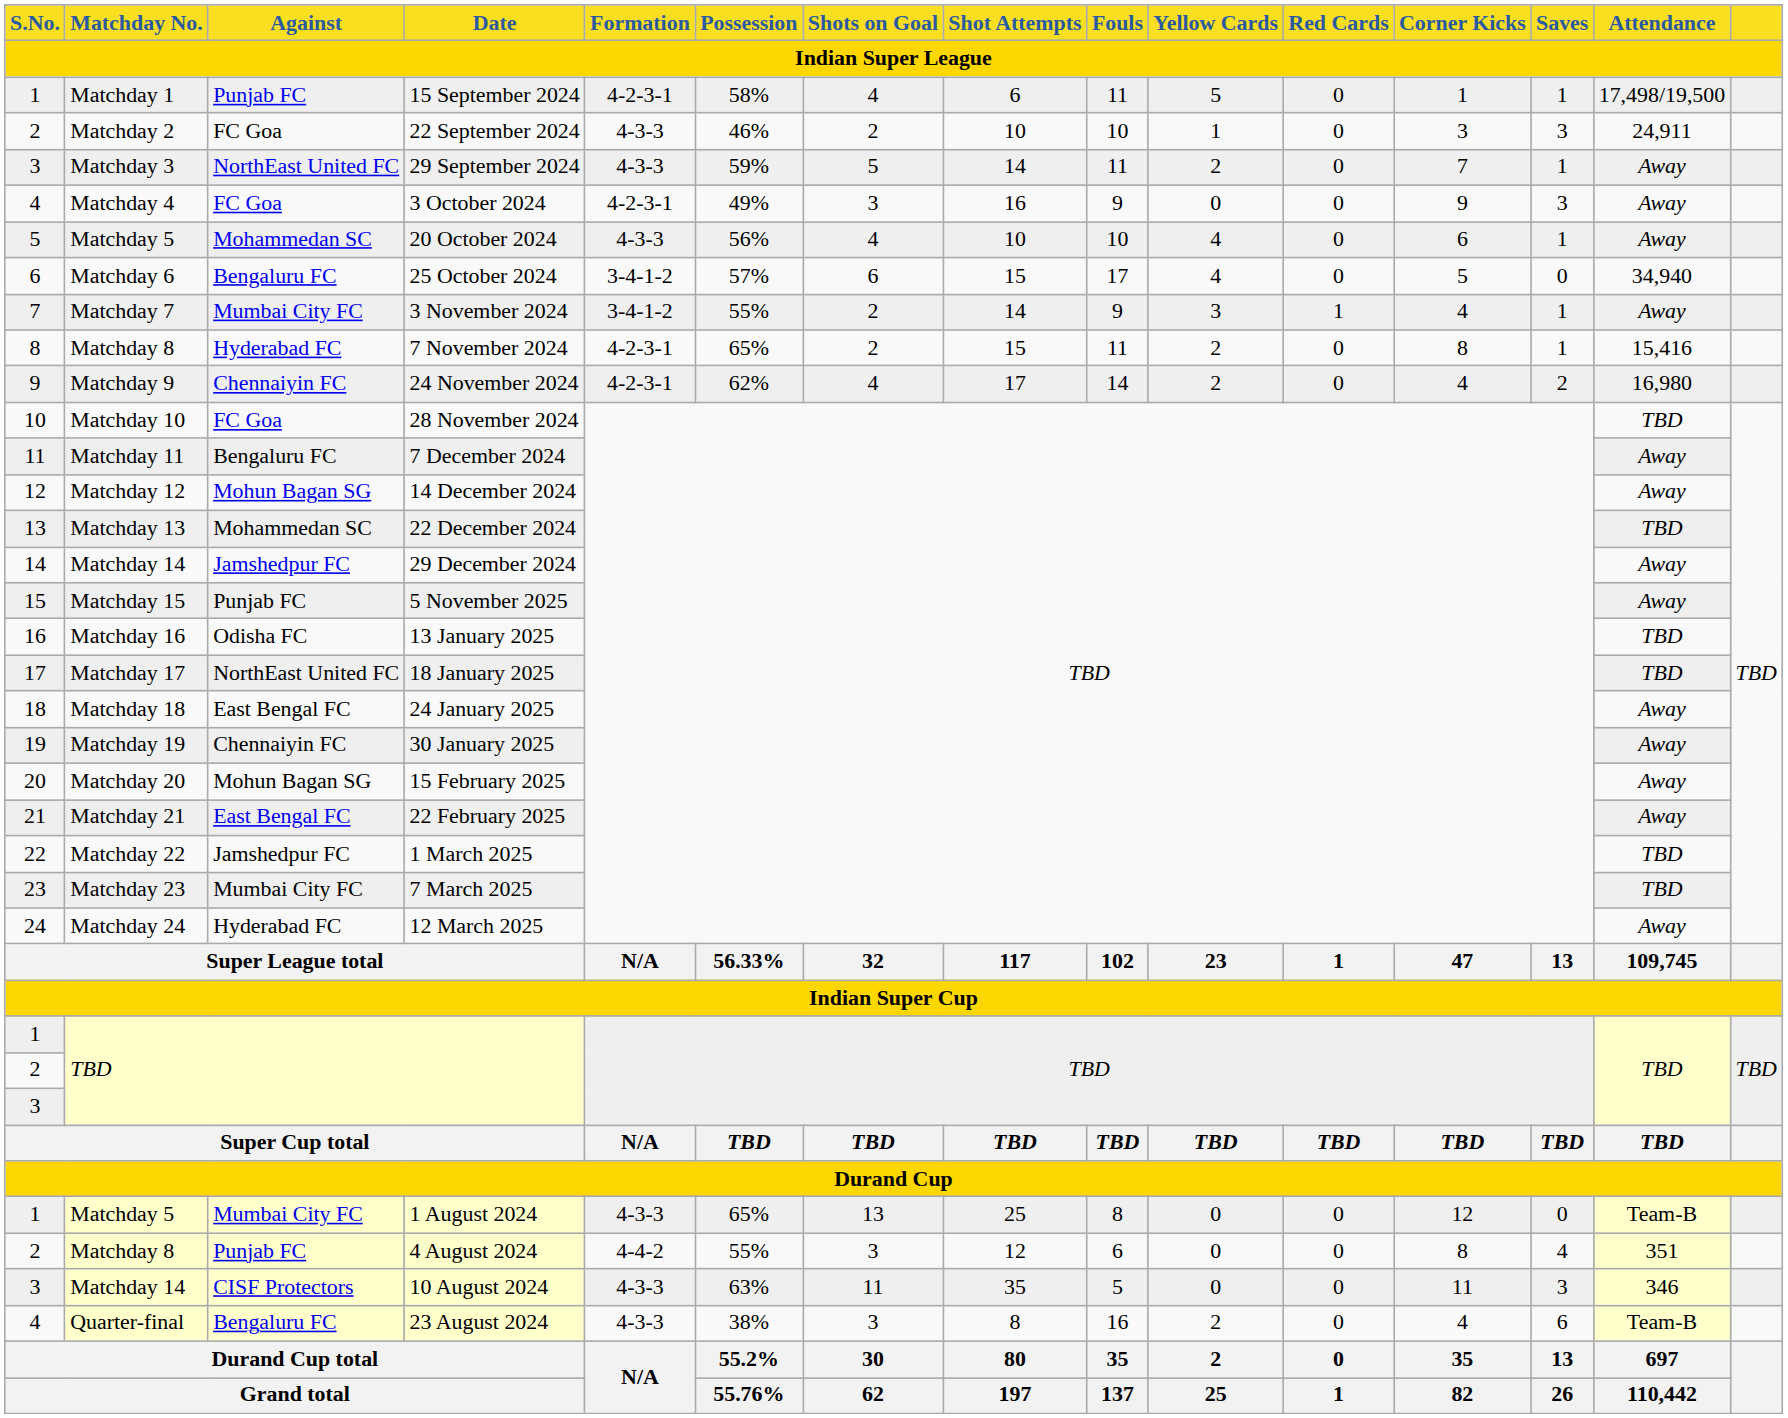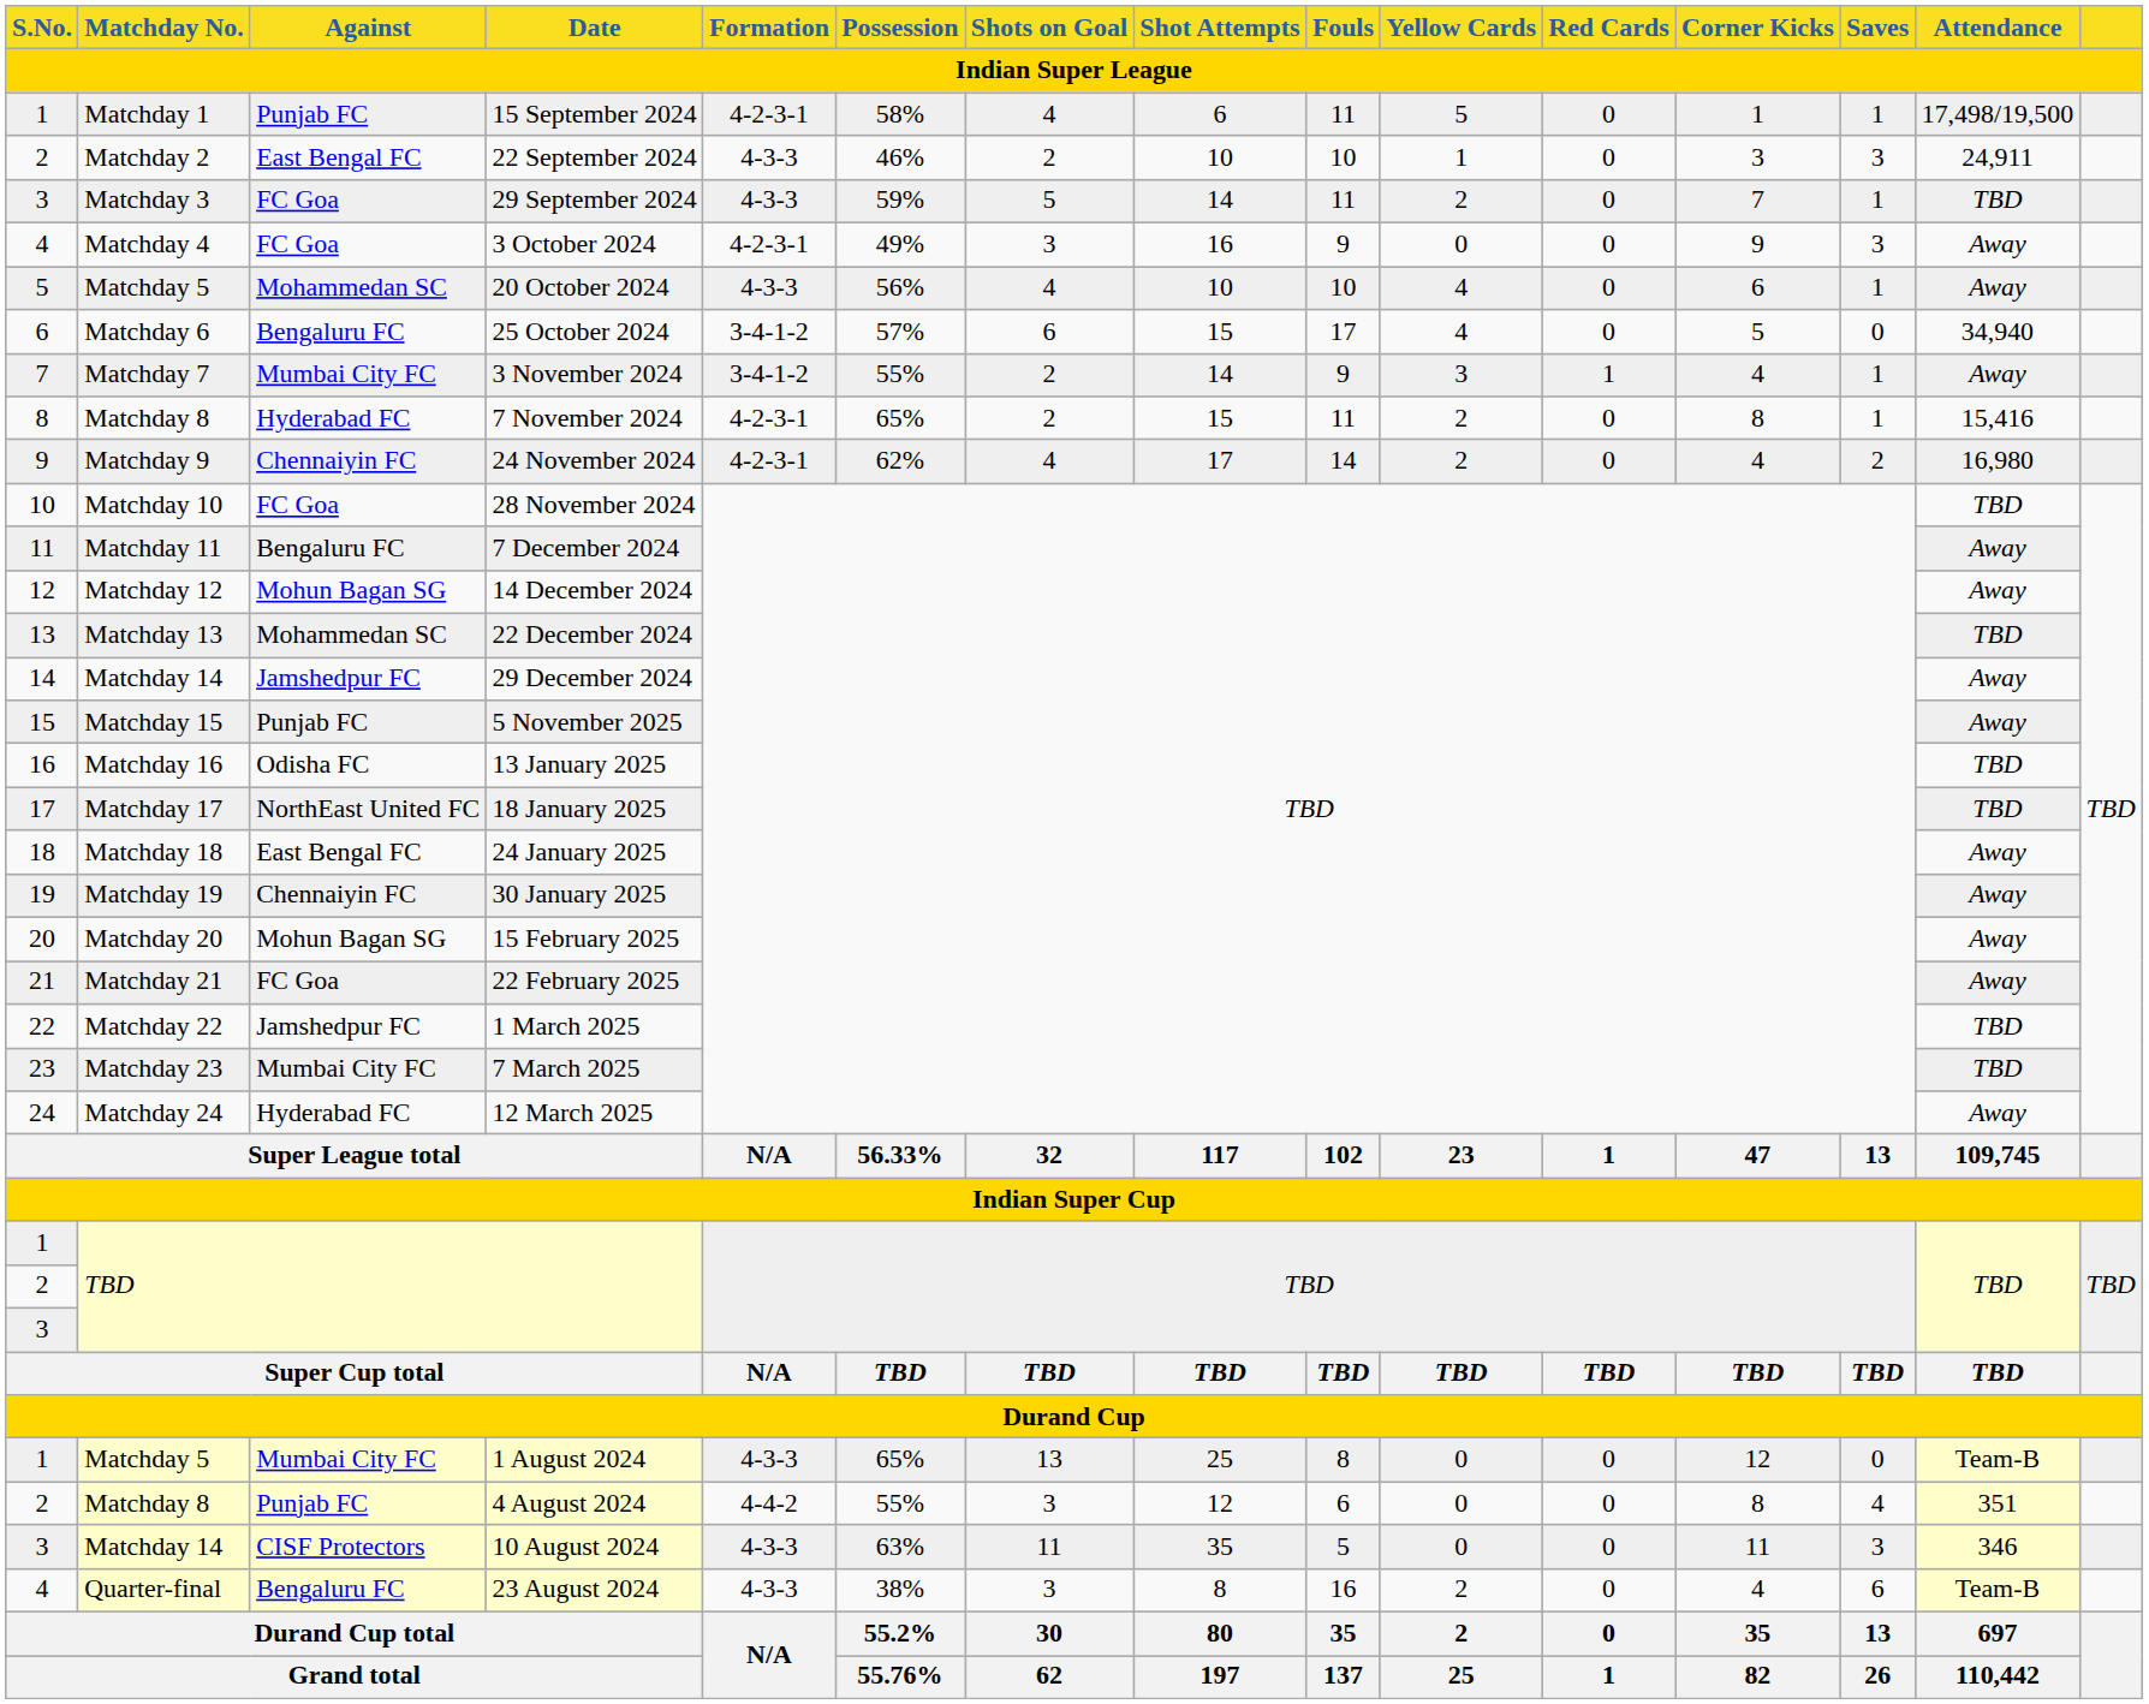22 September 2024 | Against: FC Goa -> East Bengal FC
29 September 2024 | Against: NorthEast United FC -> FC Goa
29 September 2024 | Attendance: Away -> TBD
22 February 2025 | Against: East Bengal FC -> FC Goa
